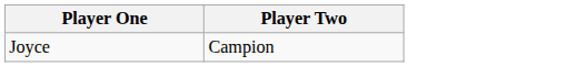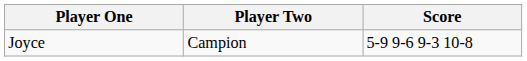+ column: Score | 5-9 9-6 9-3 10-8
